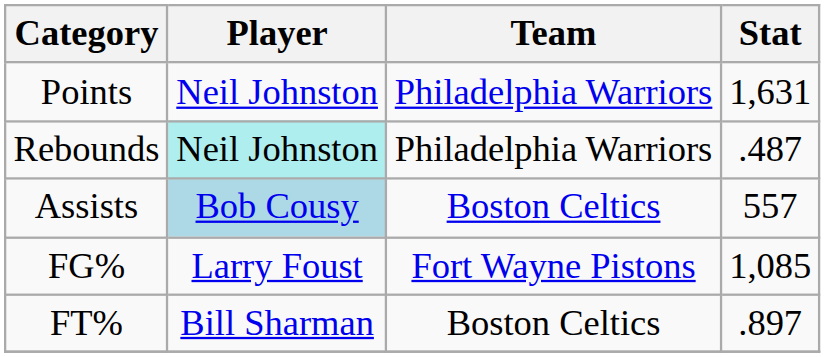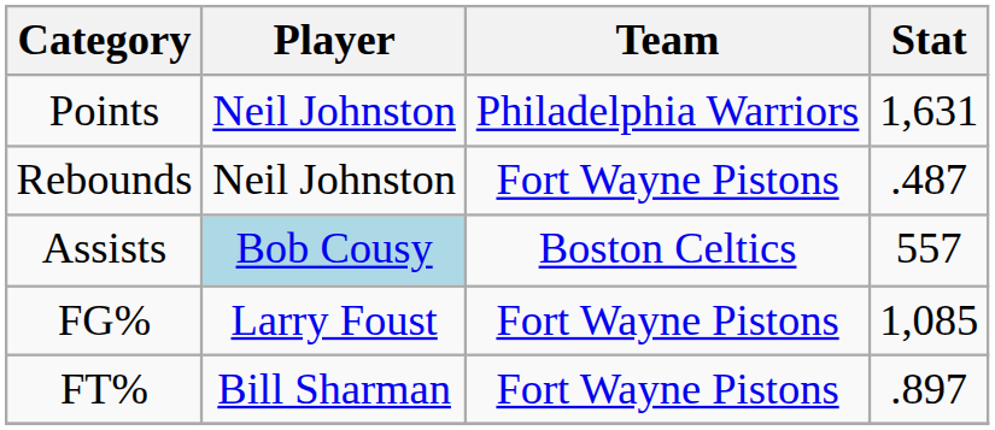Rebounds | Player: paleturquoise background -> no background
Rebounds | Team: Philadelphia Warriors -> Fort Wayne Pistons
FT% | Team: Boston Celtics -> Fort Wayne Pistons
